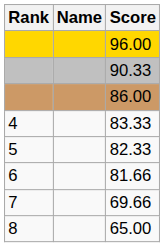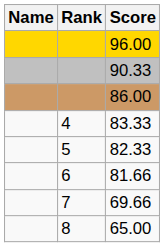columns swapped: Rank <-> Name
